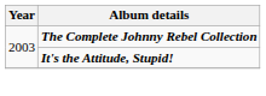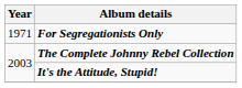+ row: 1971 | For Segregationists Only
